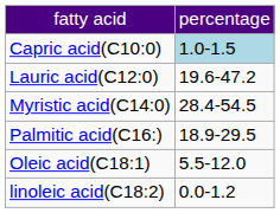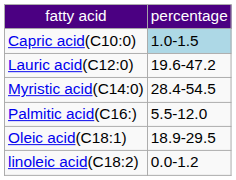Palmitic acid(C16:) | column 2: 18.9-29.5 -> 5.5-12.0
Oleic acid(C18:1) | column 2: 5.5-12.0 -> 18.9-29.5
